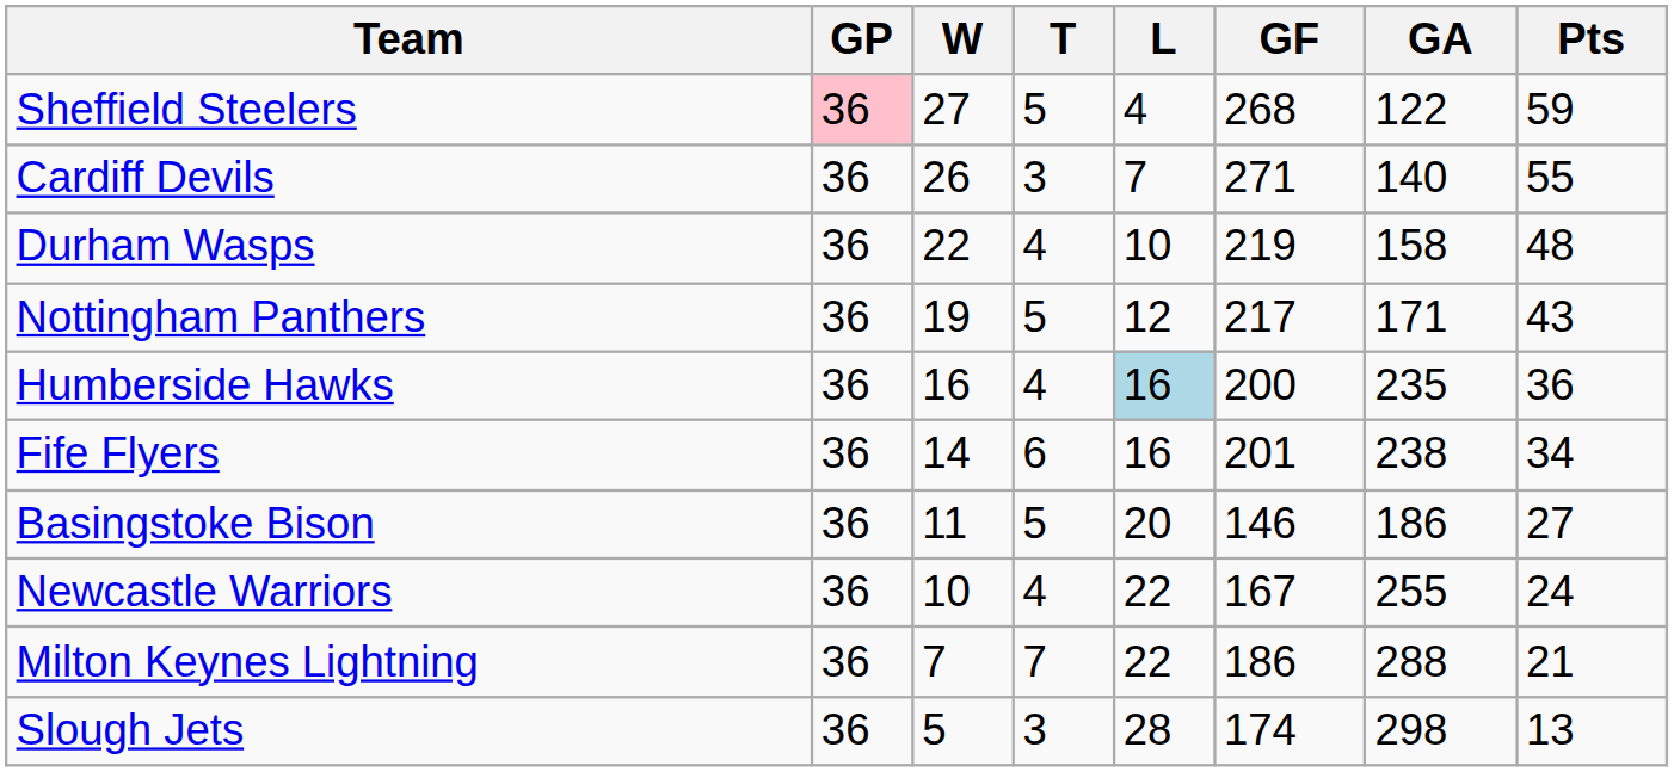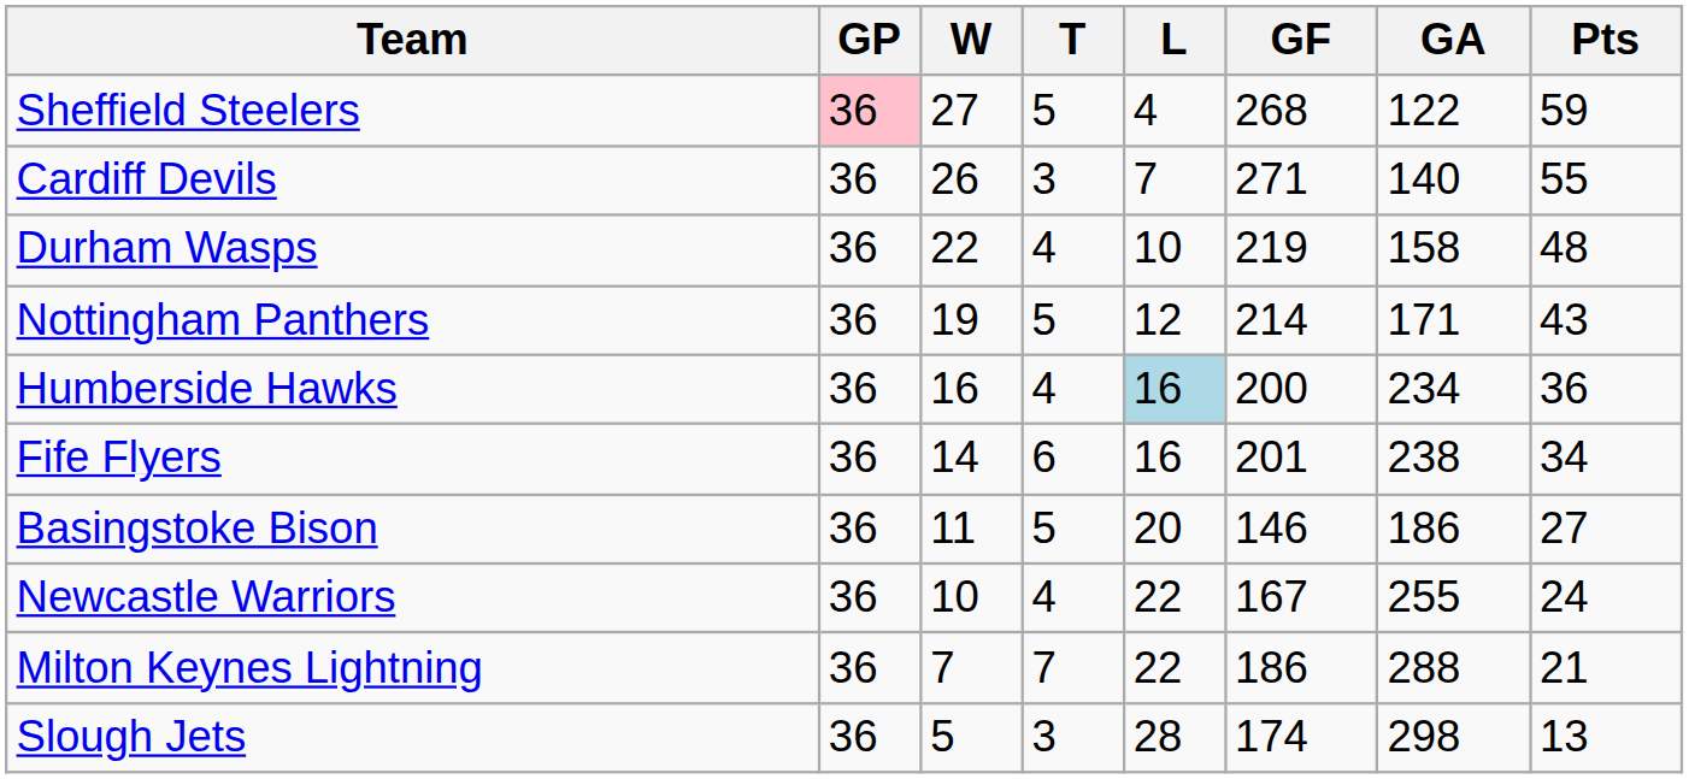Nottingham Panthers | GF: 217 -> 214
Humberside Hawks | GA: 235 -> 234
